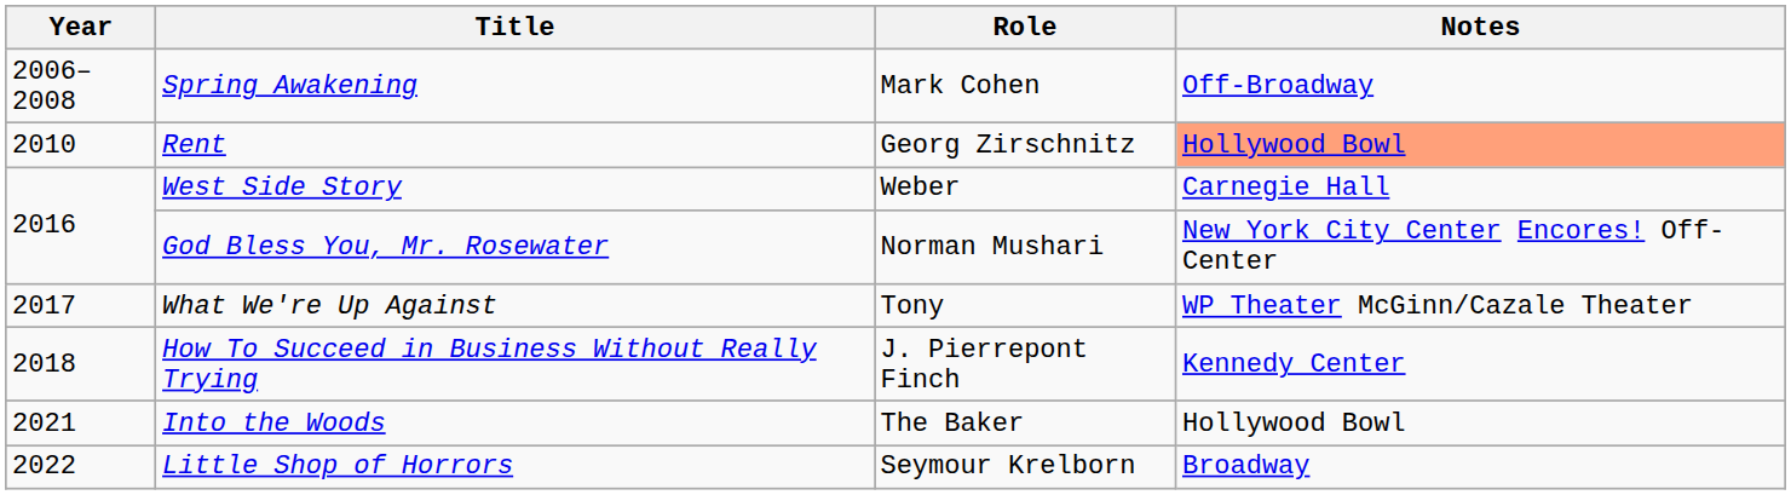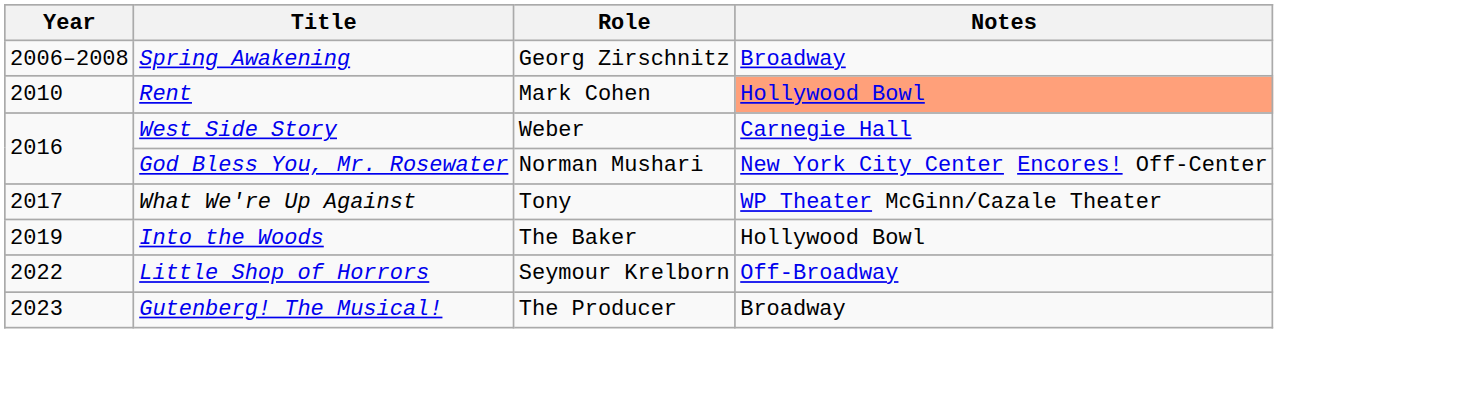Spring Awakening | Role: Mark Cohen -> Georg Zirschnitz
Spring Awakening | Notes: Off-Broadway -> Broadway
Rent | Role: Georg Zirschnitz -> Mark Cohen
- row: 2018 | How To Succeed in Business Without Really Trying | J. Pierrepont Finch | Kennedy Center
Into the Woods | Year: 2021 -> 2019
Little Shop of Horrors | Notes: Broadway -> Off-Broadway
+ row: 2023 | Gutenberg! The Musical! | The Producer | Broadway
